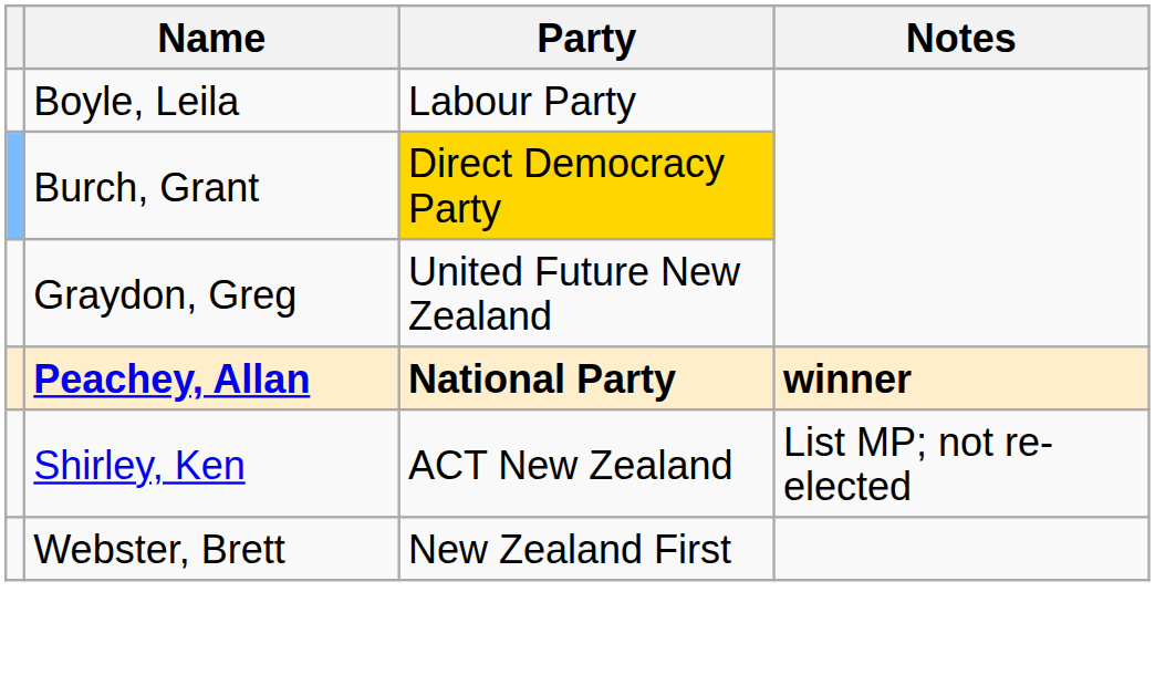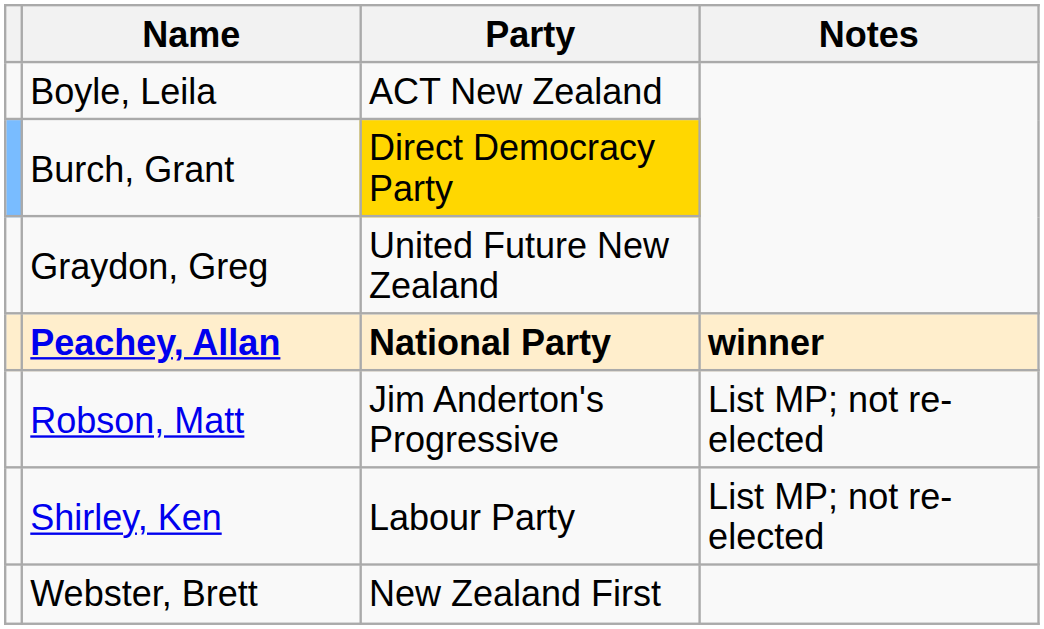Boyle, Leila | Party: Labour Party -> ACT New Zealand
+ row: Robson, Matt | Jim Anderton's Progressive | List MP; not re-elected
Shirley, Ken | Party: ACT New Zealand -> Labour Party
